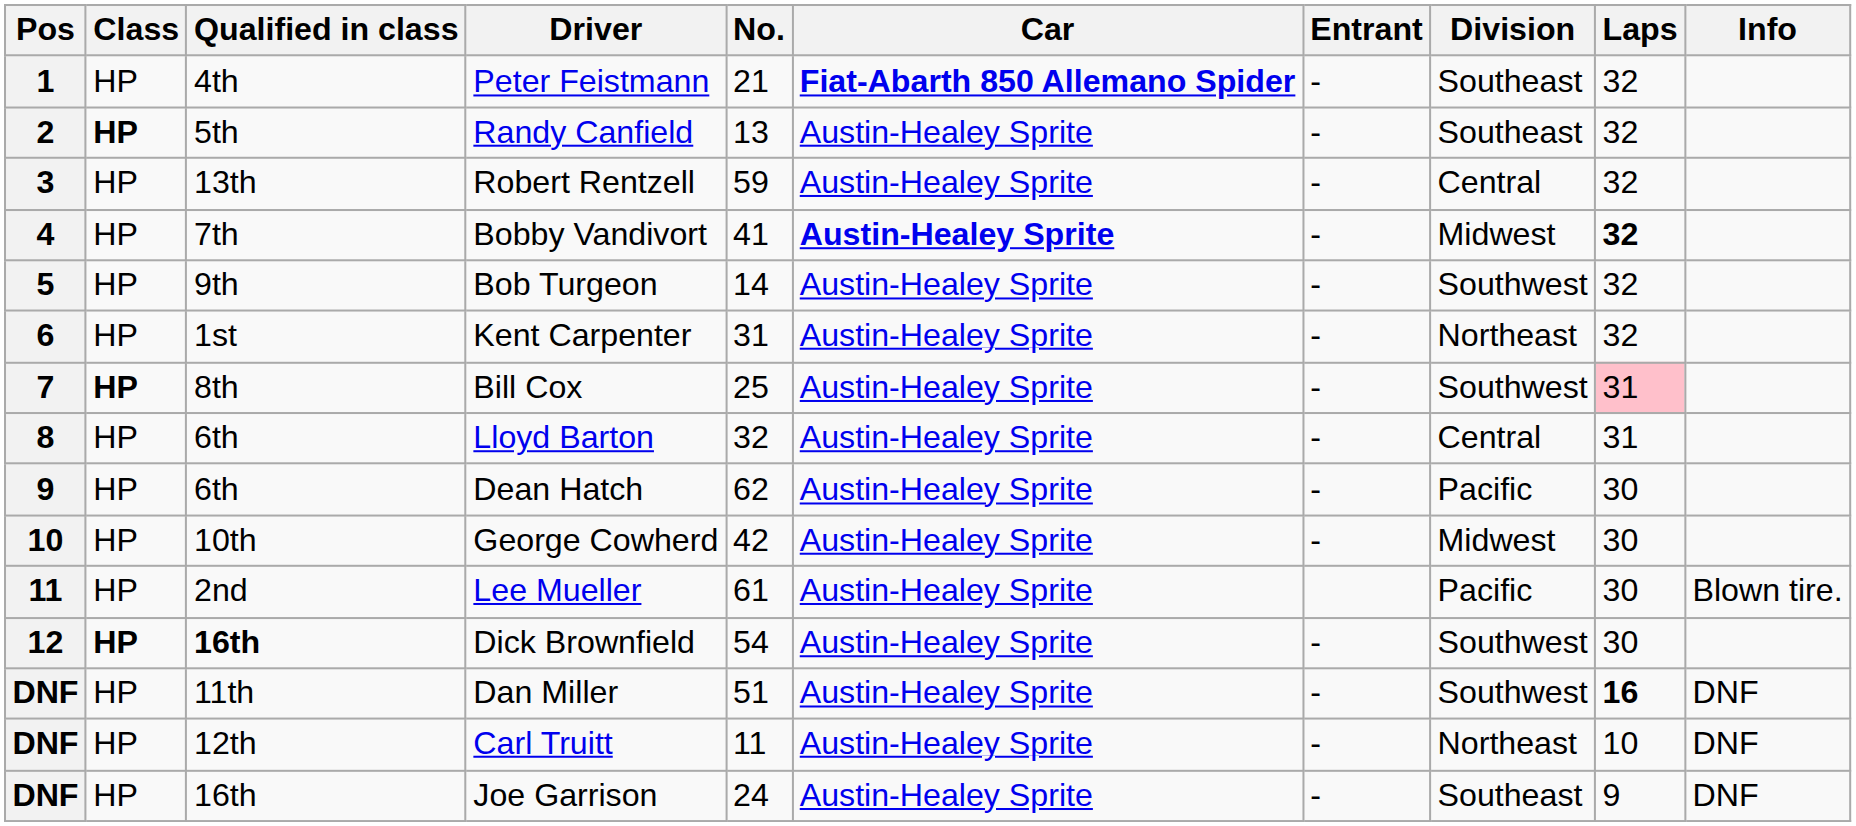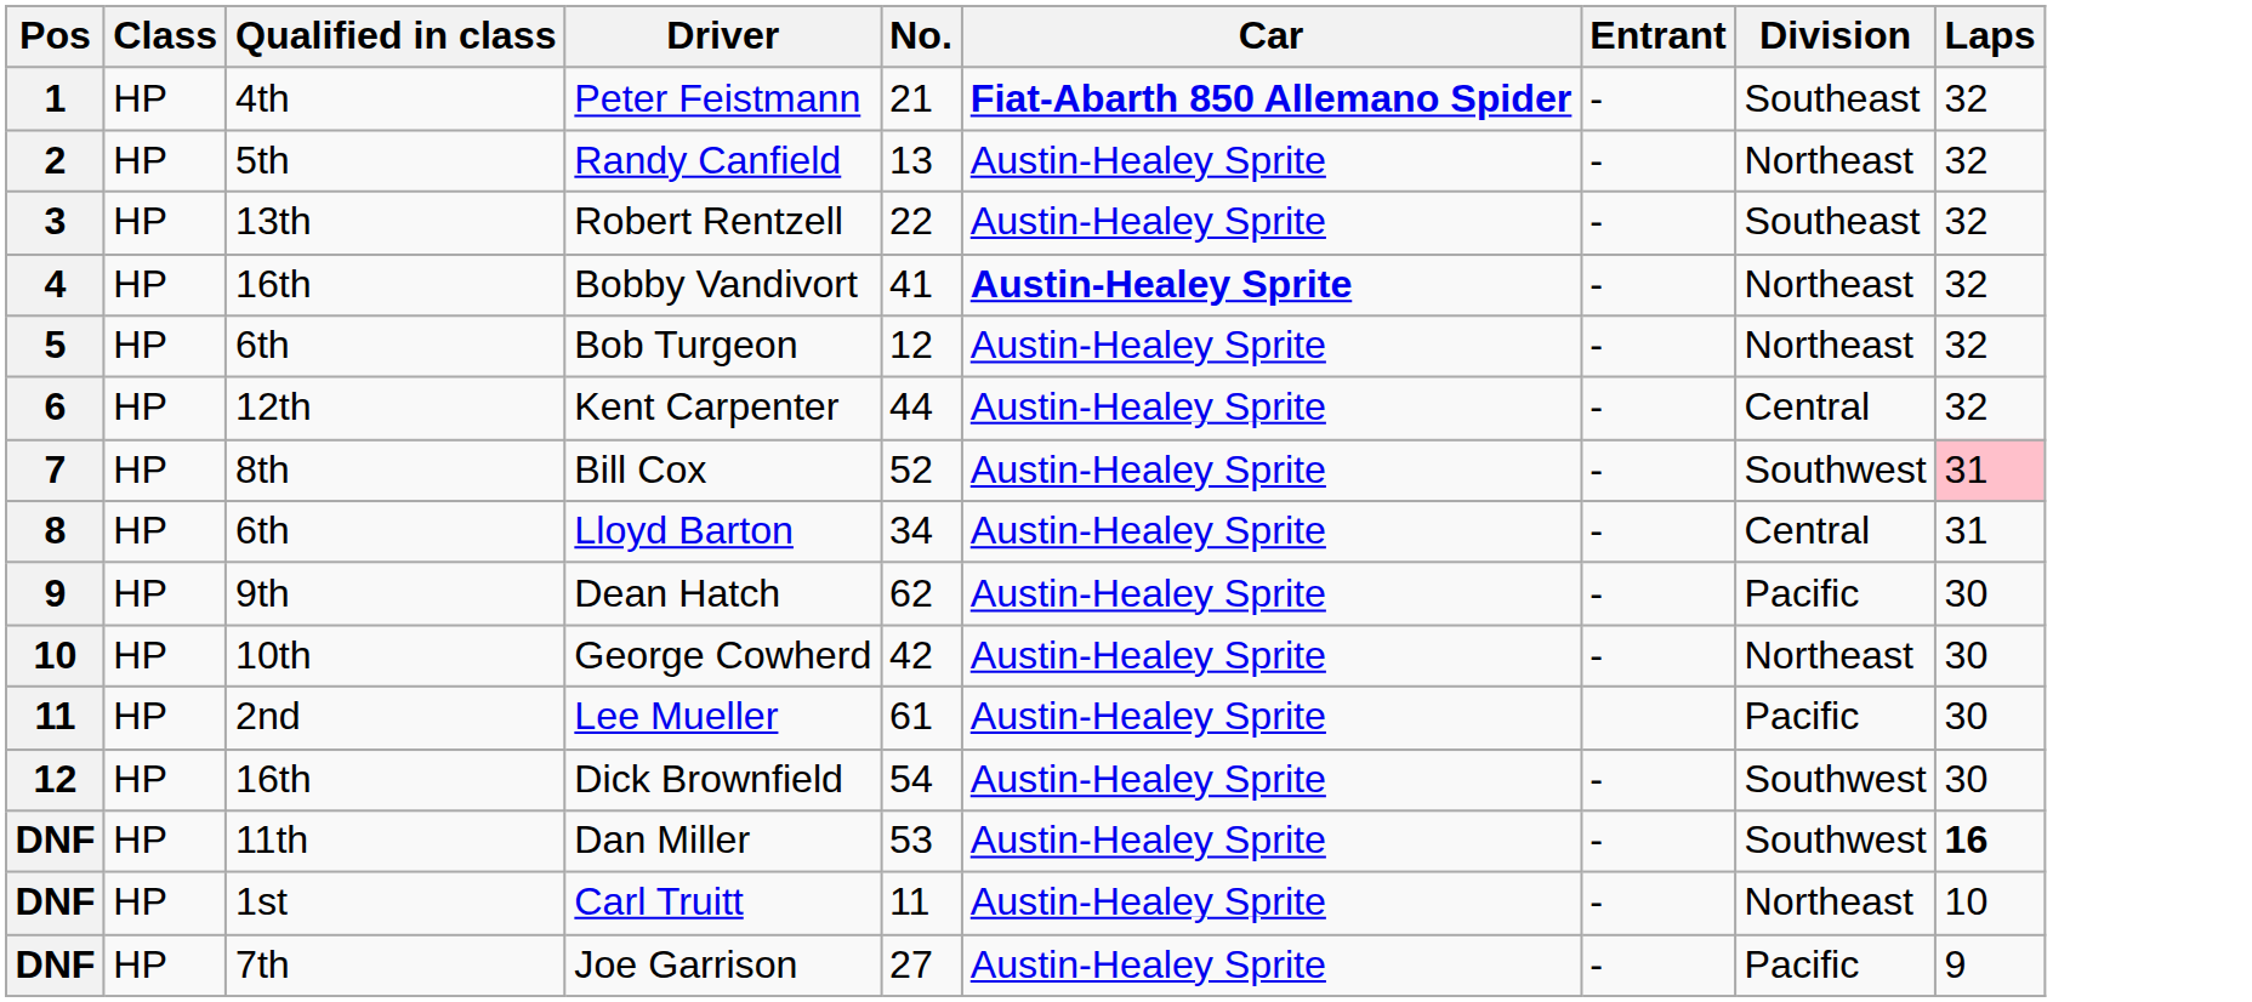- column: Info | Blown tire. | DNF | DNF | DNF
Randy Canfield | Class: bold -> normal
Randy Canfield | Division: Southeast -> Northeast
Robert Rentzell | No.: 59 -> 22
Robert Rentzell | Division: Central -> Southeast
Bobby Vandivort | Qualified in class: 7th -> 16th
Bobby Vandivort | Division: Midwest -> Northeast
Bobby Vandivort | Laps: bold -> normal
Bob Turgeon | Qualified in class: 9th -> 6th
Bob Turgeon | No.: 14 -> 12
Bob Turgeon | Division: Southwest -> Northeast
Kent Carpenter | Qualified in class: 1st -> 12th
Kent Carpenter | No.: 31 -> 44
Kent Carpenter | Division: Northeast -> Central
Bill Cox | Class: bold -> normal
Bill Cox | No.: 25 -> 52
Lloyd Barton | No.: 32 -> 34
Dean Hatch | Qualified in class: 6th -> 9th
George Cowherd | Division: Midwest -> Northeast
Dick Brownfield | Class: bold -> normal
Dick Brownfield | Qualified in class: bold -> normal
Dan Miller | No.: 51 -> 53
Carl Truitt | Qualified in class: 12th -> 1st
Joe Garrison | Qualified in class: 16th -> 7th
Joe Garrison | No.: 24 -> 27
Joe Garrison | Division: Southeast -> Pacific
